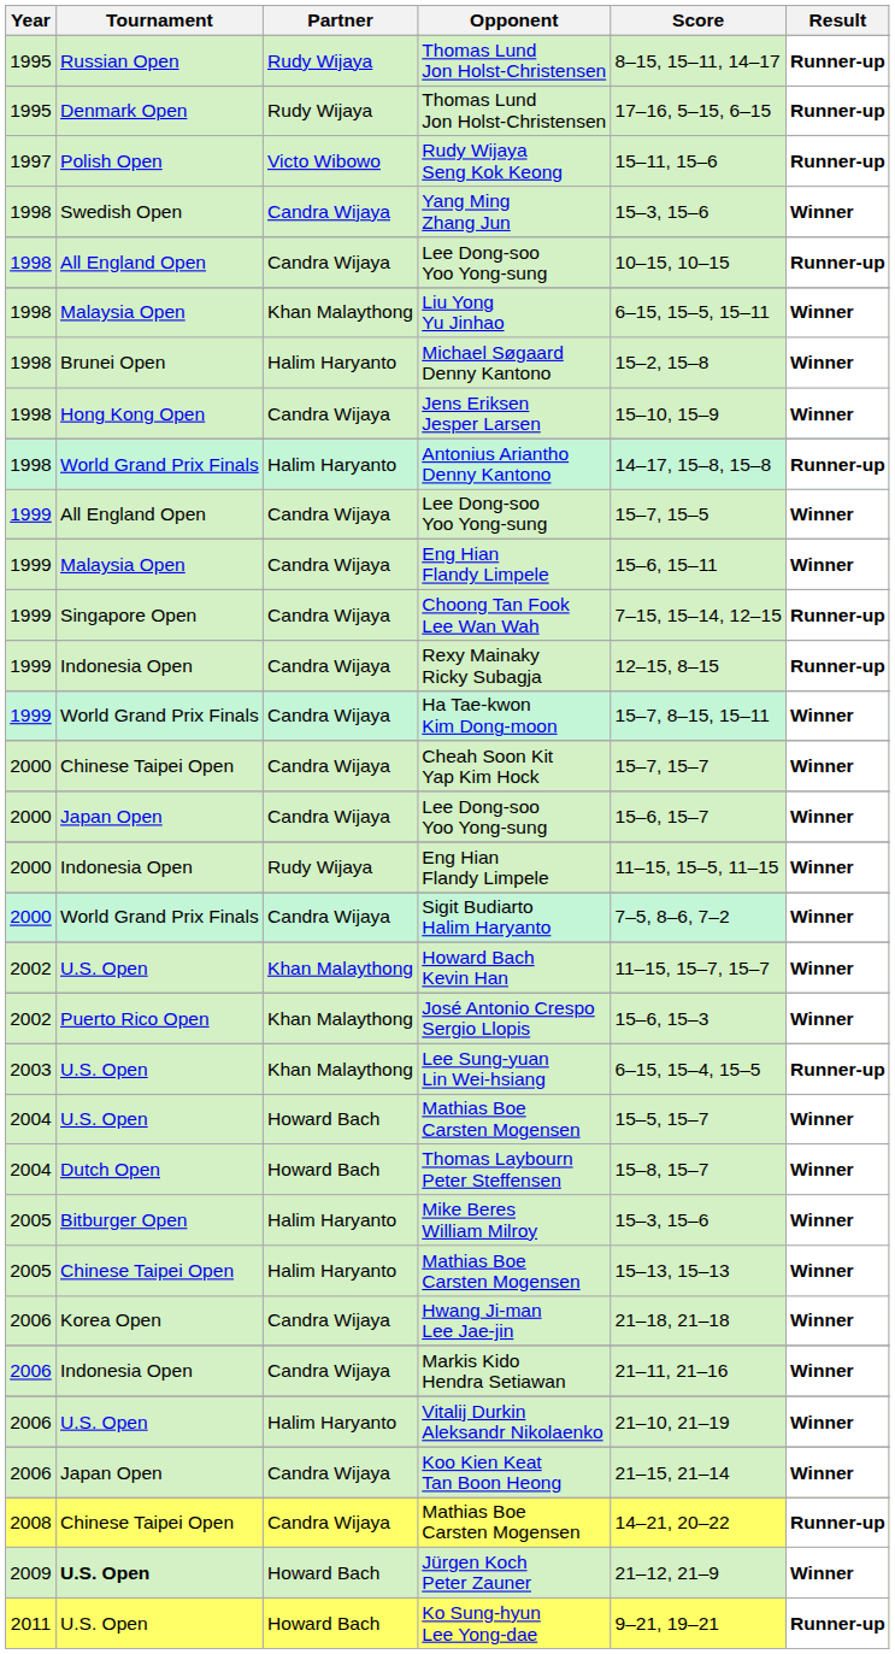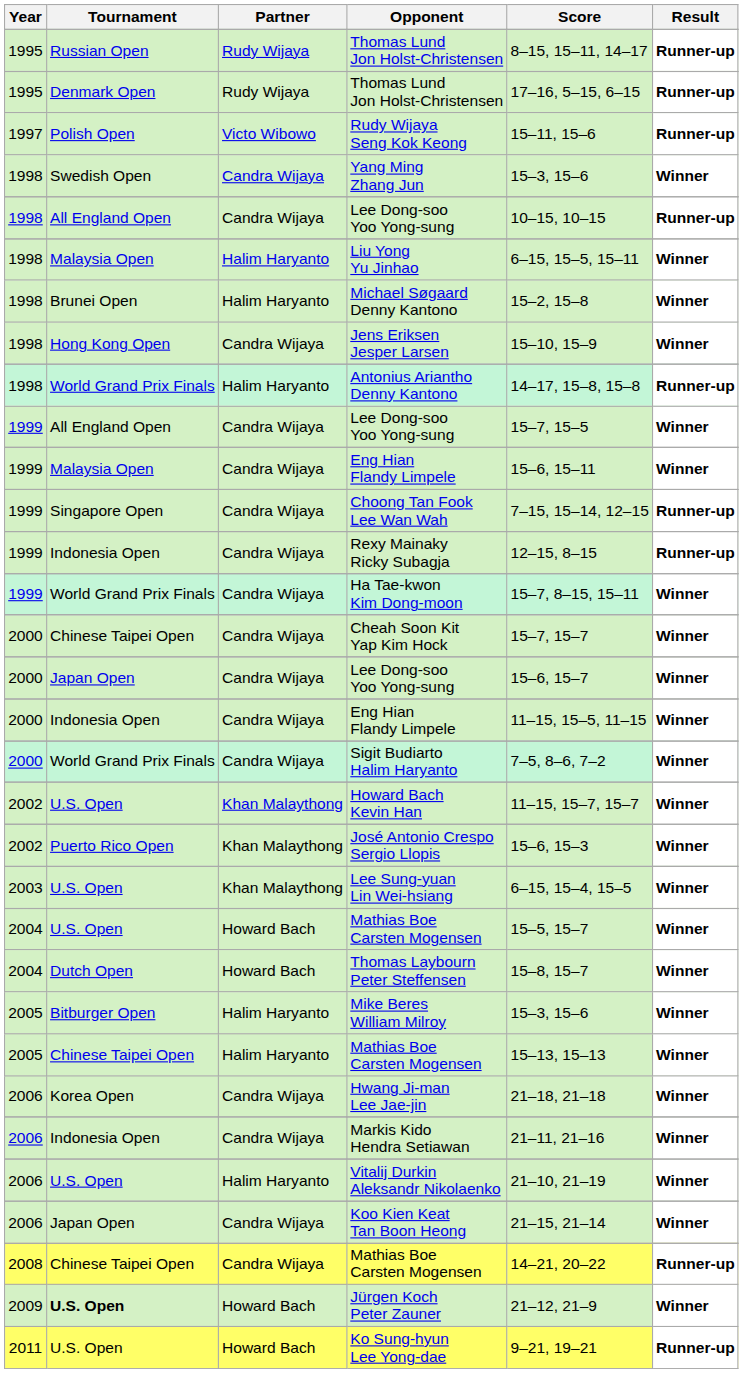Liu Yong Yu Jinhao | Partner: Khan Malaythong -> Halim Haryanto
2000 / Eng Hian Flandy Limpele | Partner: Rudy Wijaya -> Candra Wijaya
Lee Sung-yuan Lin Wei-hsiang | Result: Runner-up -> Winner
